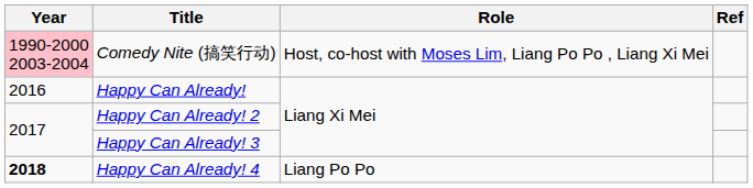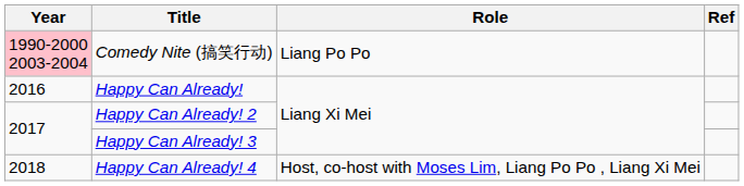Comedy Nite (搞笑行动) | Role: Host, co-host with Moses Lim, Liang Po Po , Liang Xi Mei -> Liang Po Po
Happy Can Already! 4 | Year: bold -> normal
Happy Can Already! 4 | Role: Liang Po Po -> Host, co-host with Moses Lim, Liang Po Po , Liang Xi Mei
